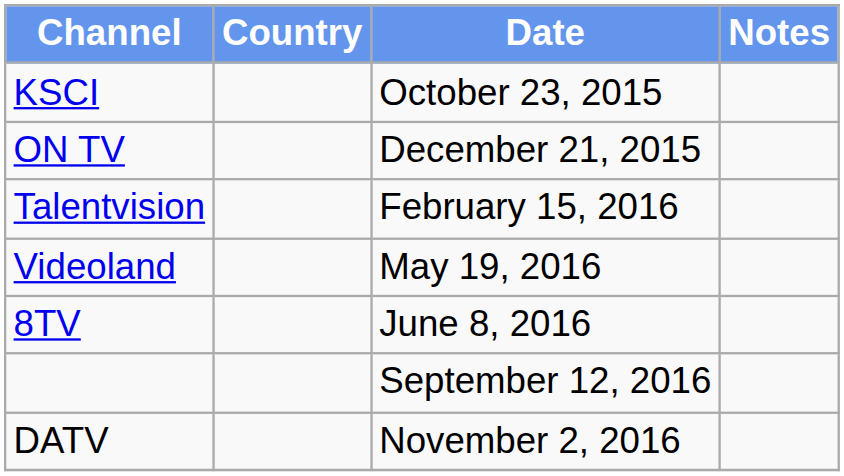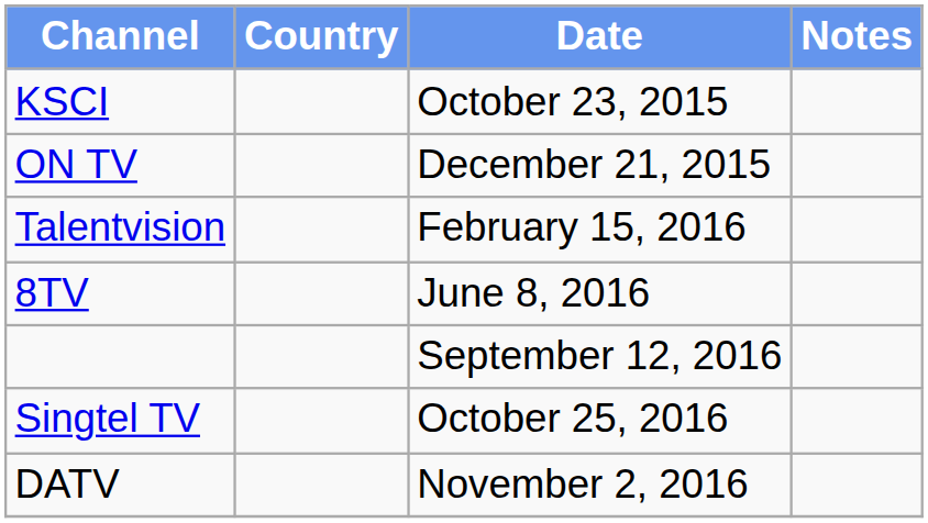- row: Videoland | May 19, 2016
+ row: Singtel TV | October 25, 2016
